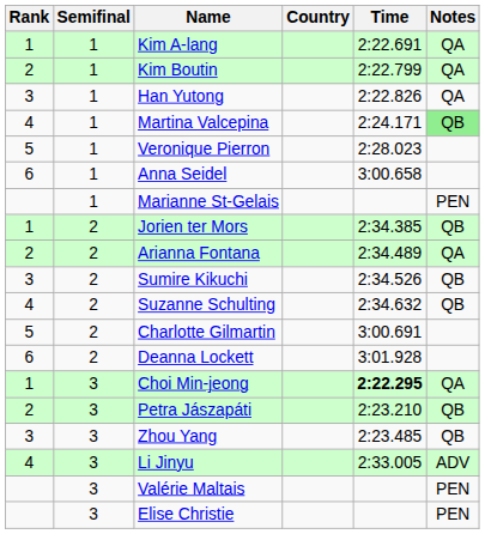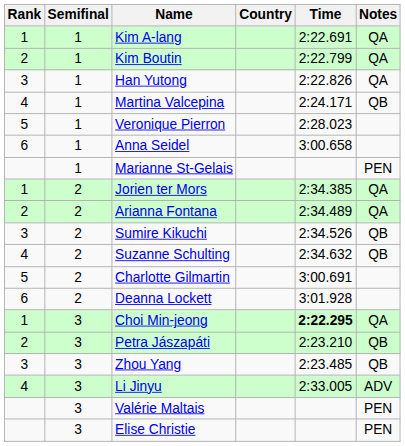Martina Valcepina | Notes: lightgreen background -> no background
Jorien ter Mors | Notes: QB -> QA
